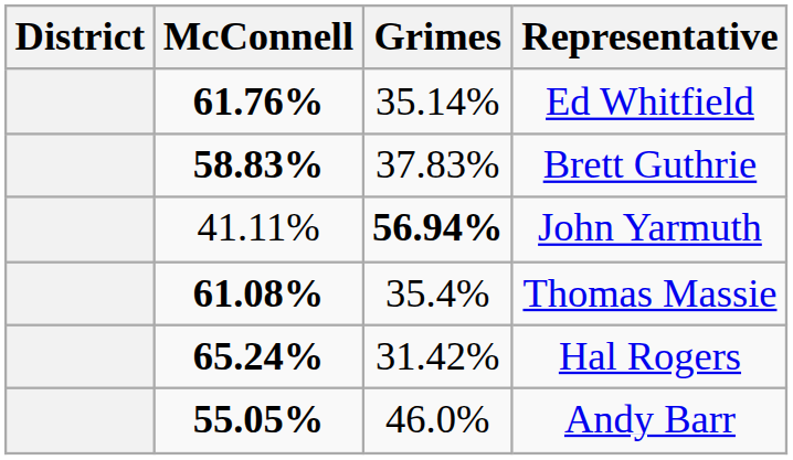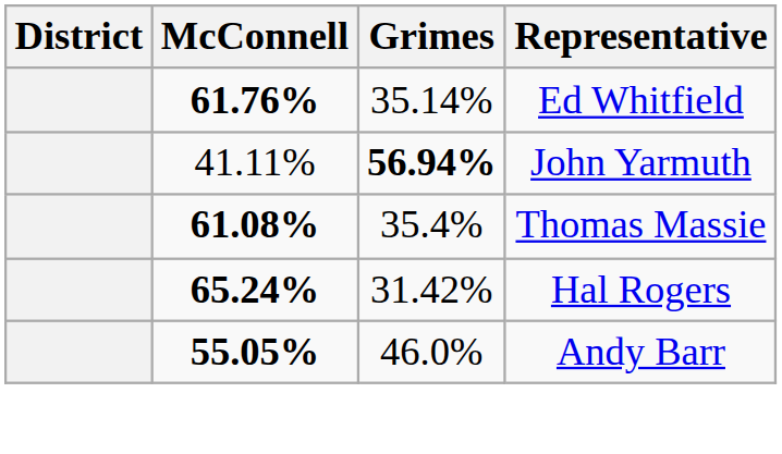- row: 58.83% | 37.83% | Brett Guthrie
